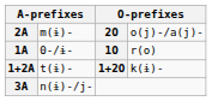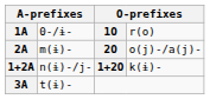rows swapped: 1A <-> 2A
1+2A | column 2: t(ɨ)- -> n(ɨ)-/j-
3A | column 2: n(ɨ)-/j- -> t(ɨ)-
